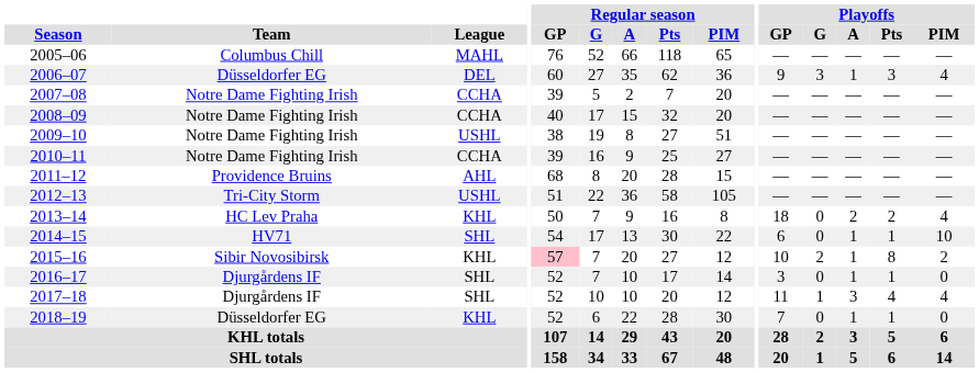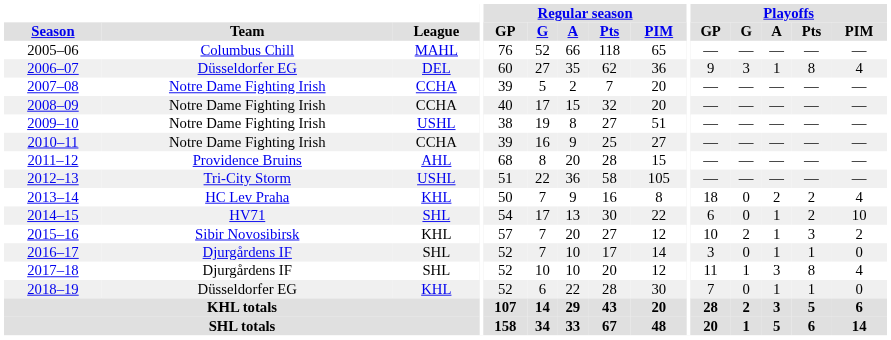2006–07 | Playoffs / Pts: 3 -> 8
2014–15 | Playoffs / Pts: 1 -> 2
2015–16 | Regular season / GP: pink background -> no background
2015–16 | Playoffs / Pts: 8 -> 3
2017–18 | Playoffs / Pts: 4 -> 8
